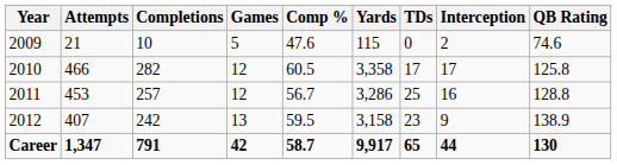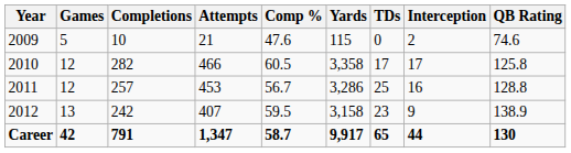columns swapped: Games <-> Attempts
